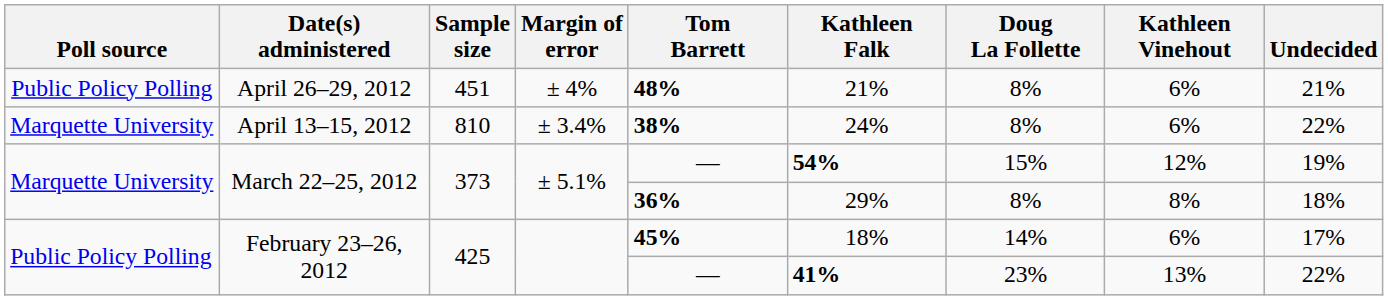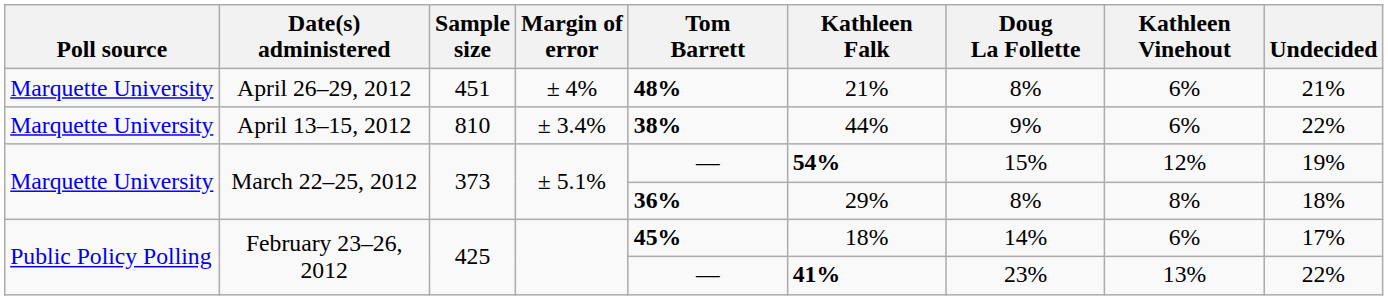April 26–29, 2012 | Poll source: Public Policy Polling -> Marquette University
April 13–15, 2012 | Kathleen Falk: 24% -> 44%
April 13–15, 2012 | Doug La Follette: 8% -> 9%
